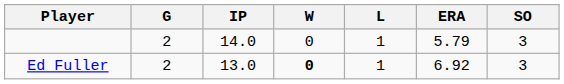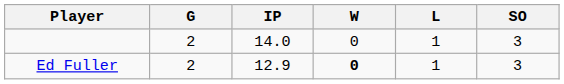- column: ERA | 5.79 | 6.92
Ed Fuller | IP: 13.0 -> 12.9
